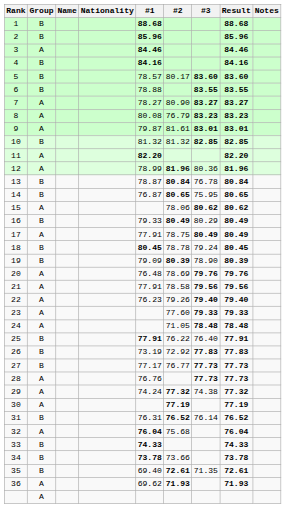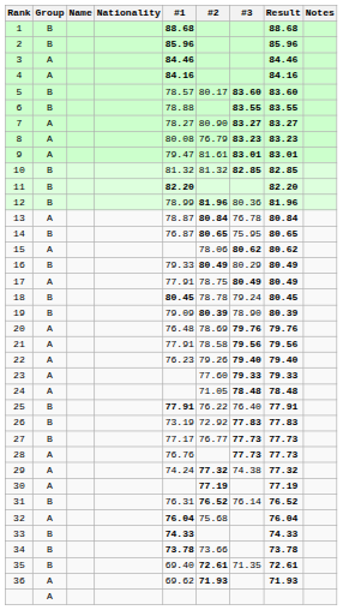4 | Group: B -> A
9 | #1: 79.87 -> 79.47
11 | Group: A -> B
12 | Group: A -> B
13 | Group: B -> A
